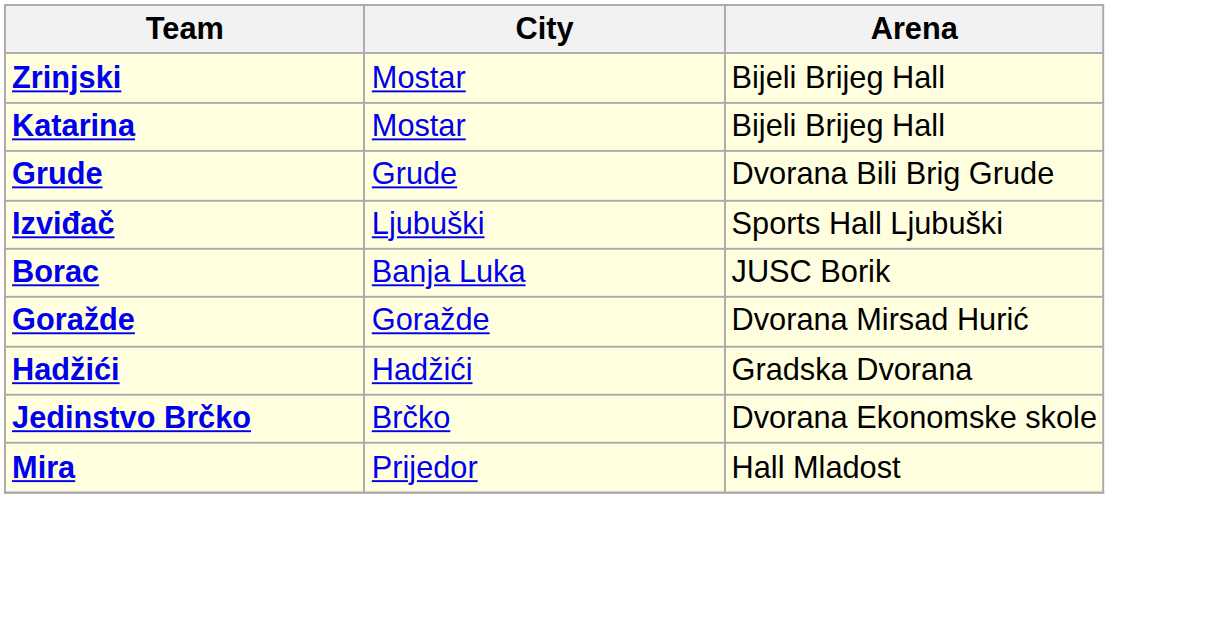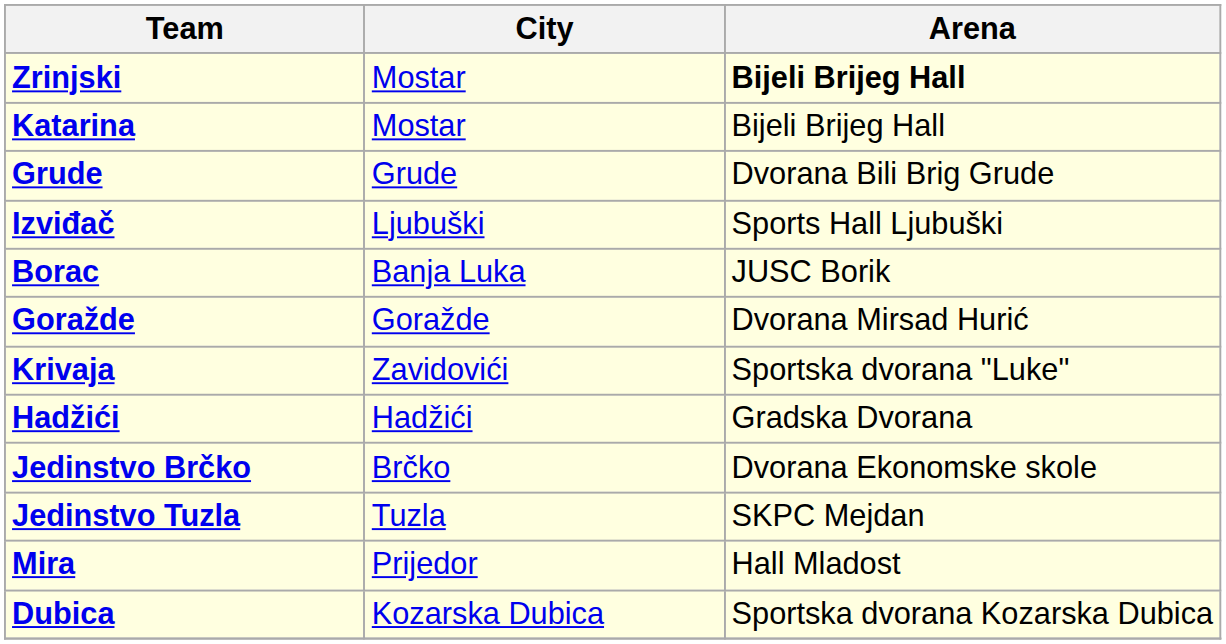Zrinjski | Arena: normal -> bold
+ row: Krivaja | Zavidovići | Sportska dvorana "Luke"
+ row: Jedinstvo Tuzla | Tuzla | SKPC Mejdan
+ row: Dubica | Kozarska Dubica | Sportska dvorana Kozarska Dubica
